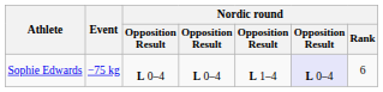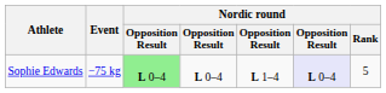Sophie Edwards | column 3: no background -> lightgreen background
Sophie Edwards | Nordic round / Rank: 6 -> 5
